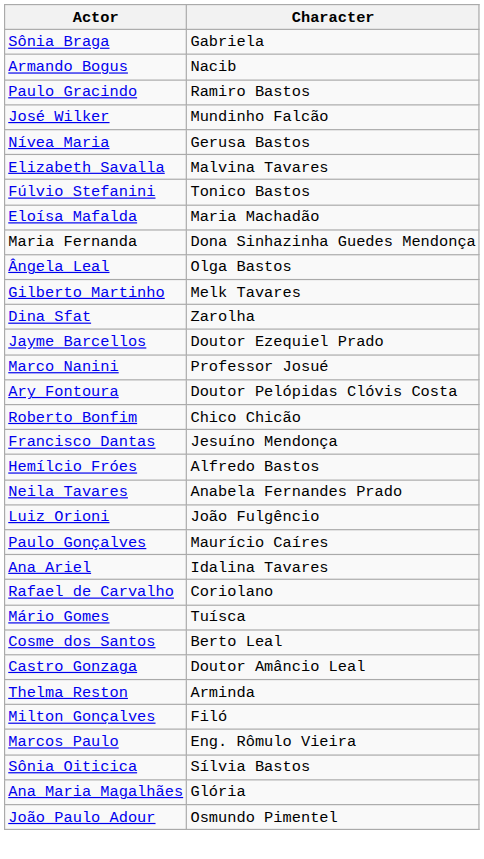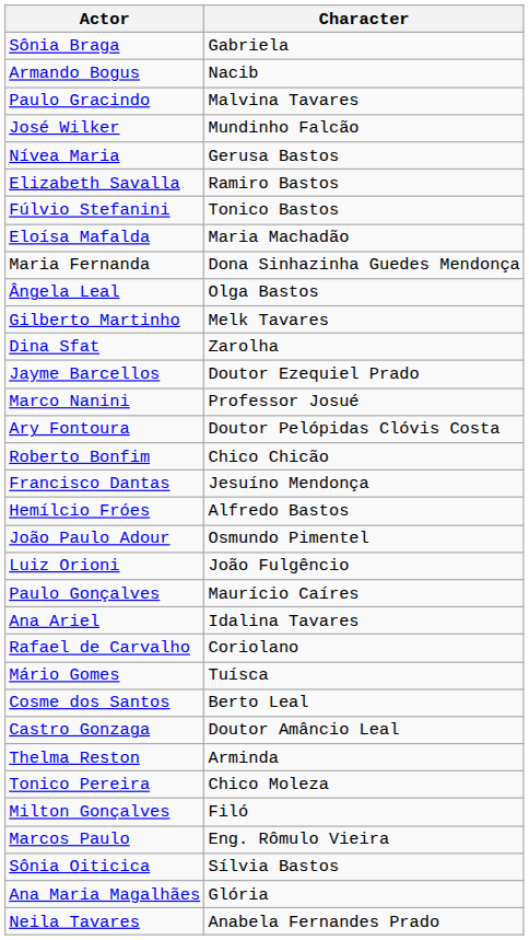Paulo Gracindo | Character: Ramiro Bastos -> Malvina Tavares
Elizabeth Savalla | Character: Malvina Tavares -> Ramiro Bastos
rows swapped: Neila Tavares <-> João Paulo Adour
+ row: Tonico Pereira | Chico Moleza
